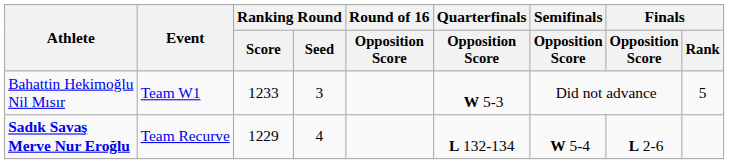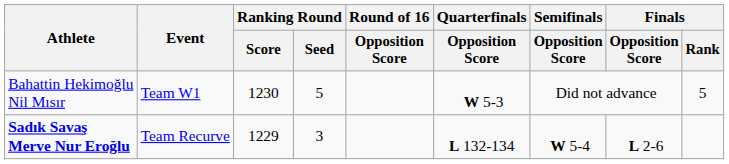Bahattin Hekimoğlu Nil Mısır | Ranking Round / Score: 1233 -> 1230
Bahattin Hekimoğlu Nil Mısır | Ranking Round / Seed: 3 -> 5
Sadık Savaş Merve Nur Eroğlu | Ranking Round / Seed: 4 -> 3
